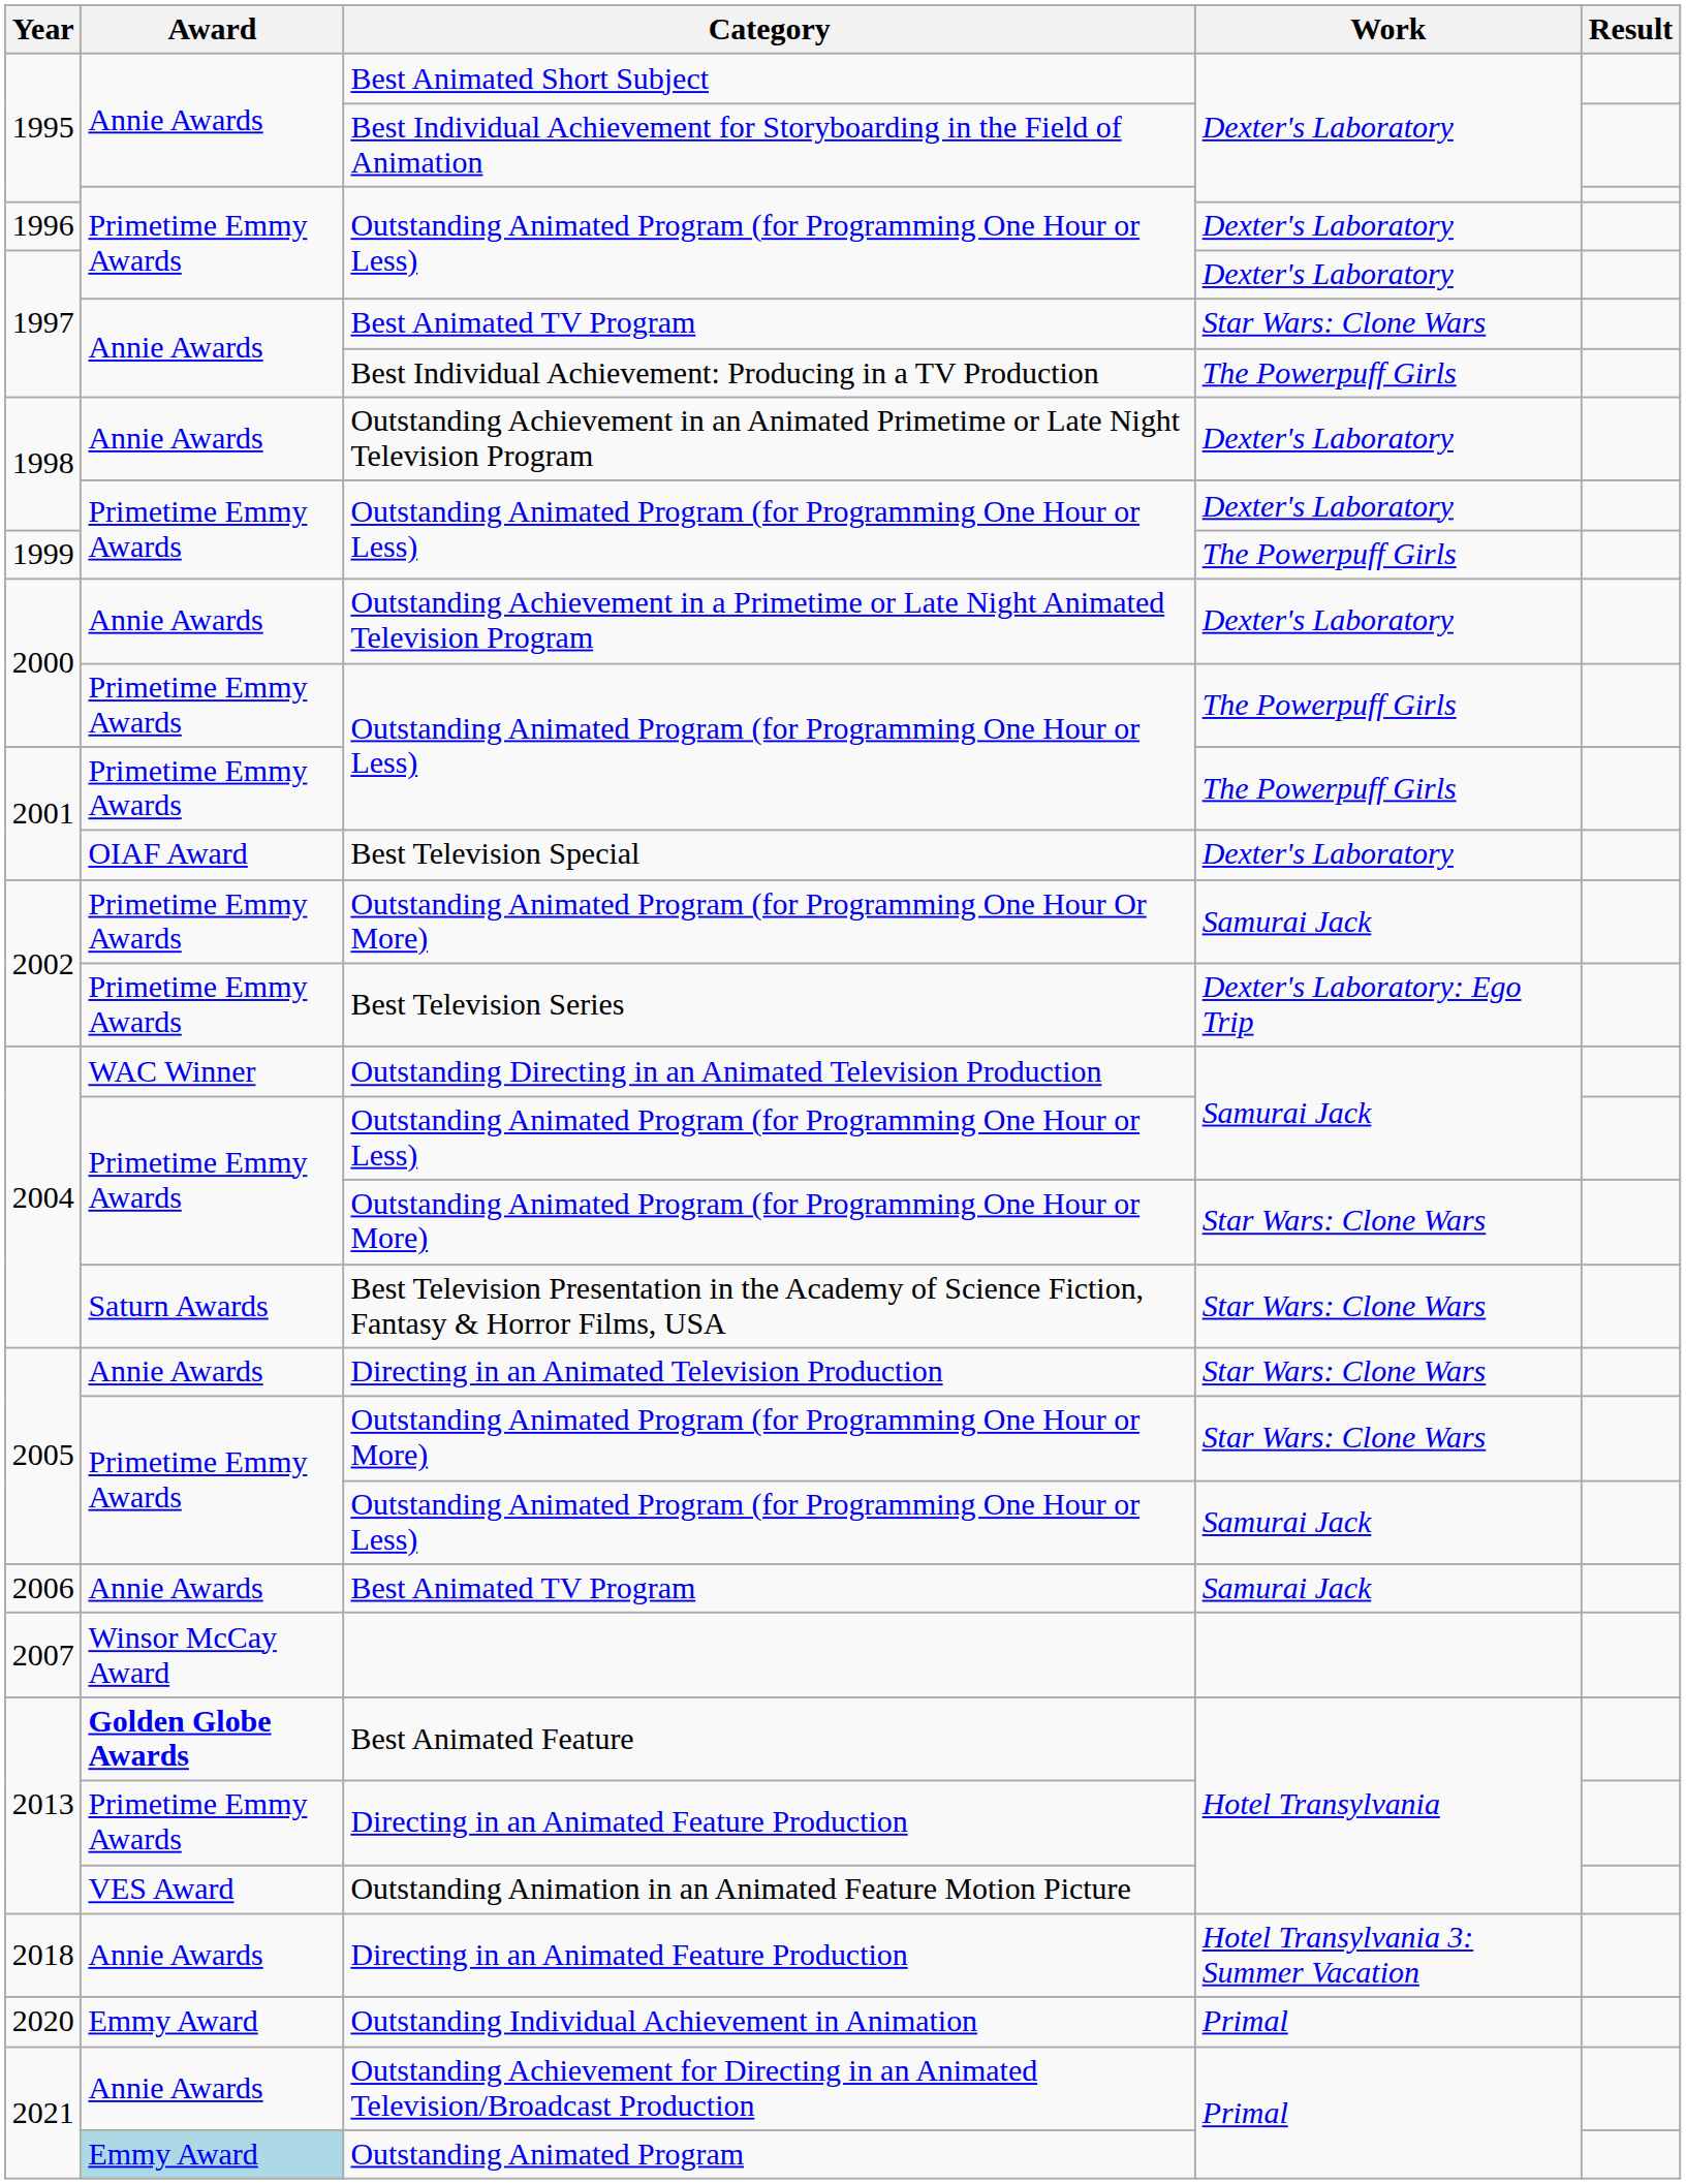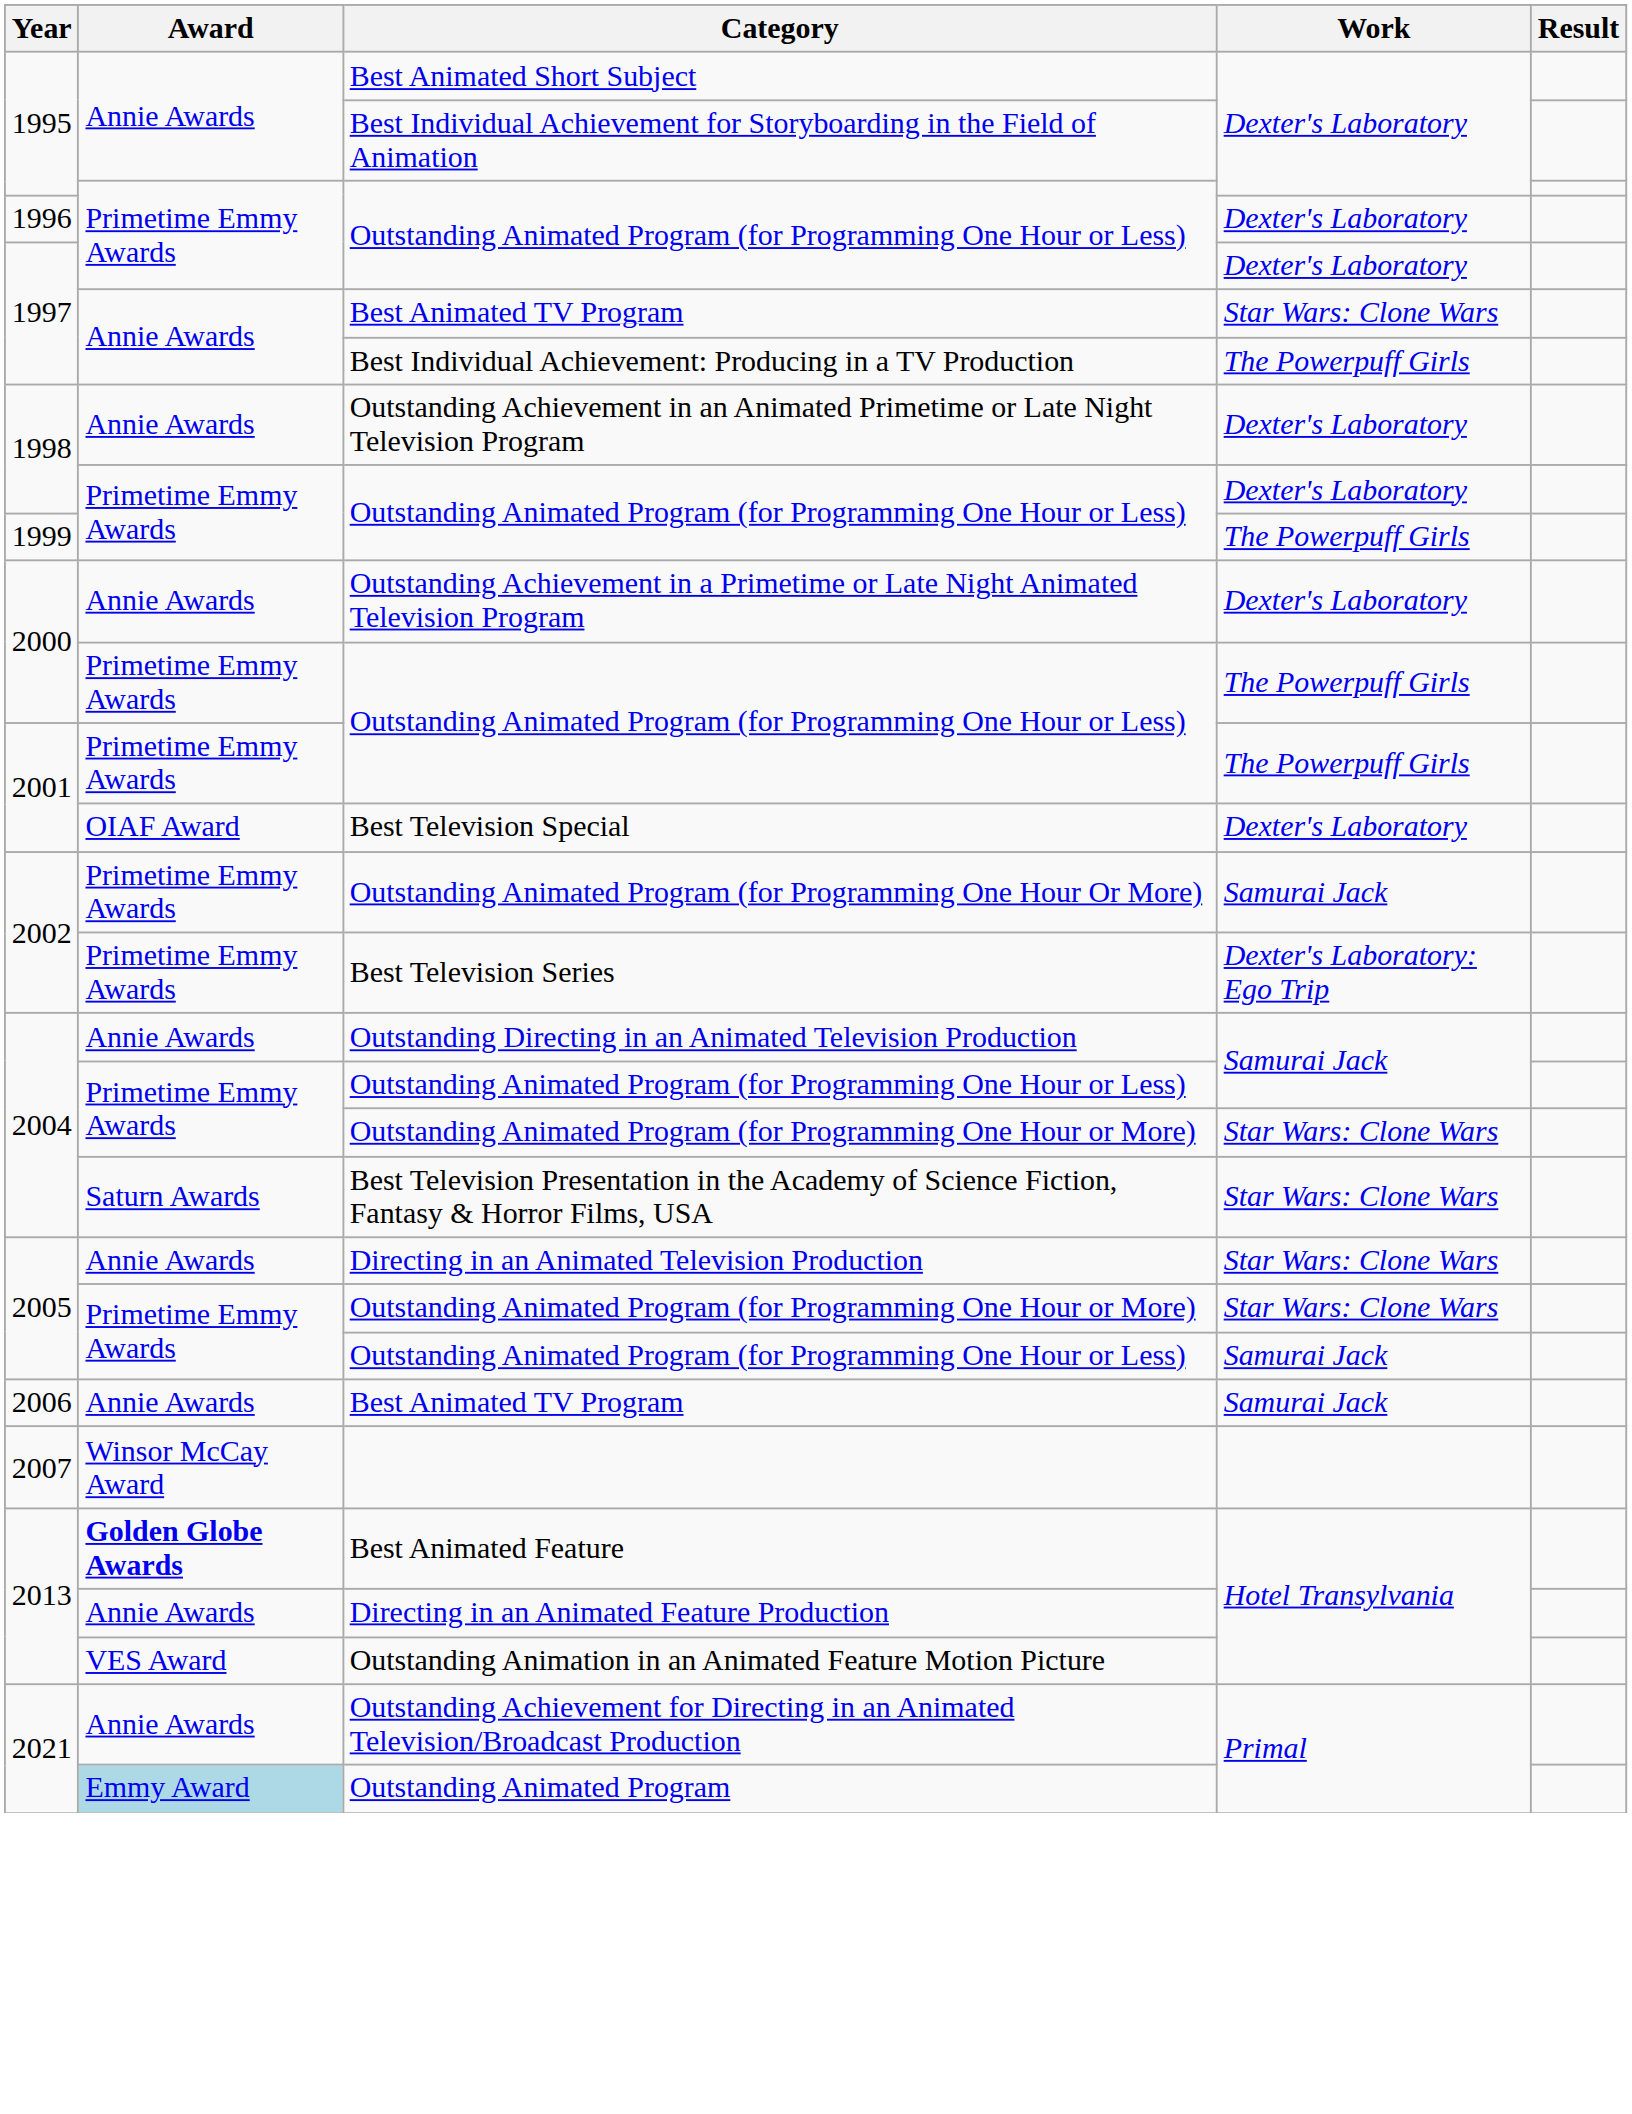Outstanding Directing in an Animated Television Production | Award: WAC Winner -> Annie Awards
2013 / Directing in an Animated Feature Production | Award: Primetime Emmy Awards -> Annie Awards
- row: 2018 | Annie Awards | Directing in an Animated Feature Production | Hotel Transylvania 3: Summer Vacation
- row: 2020 | Emmy Award | Outstanding Individual Achievement in Animation | Primal
